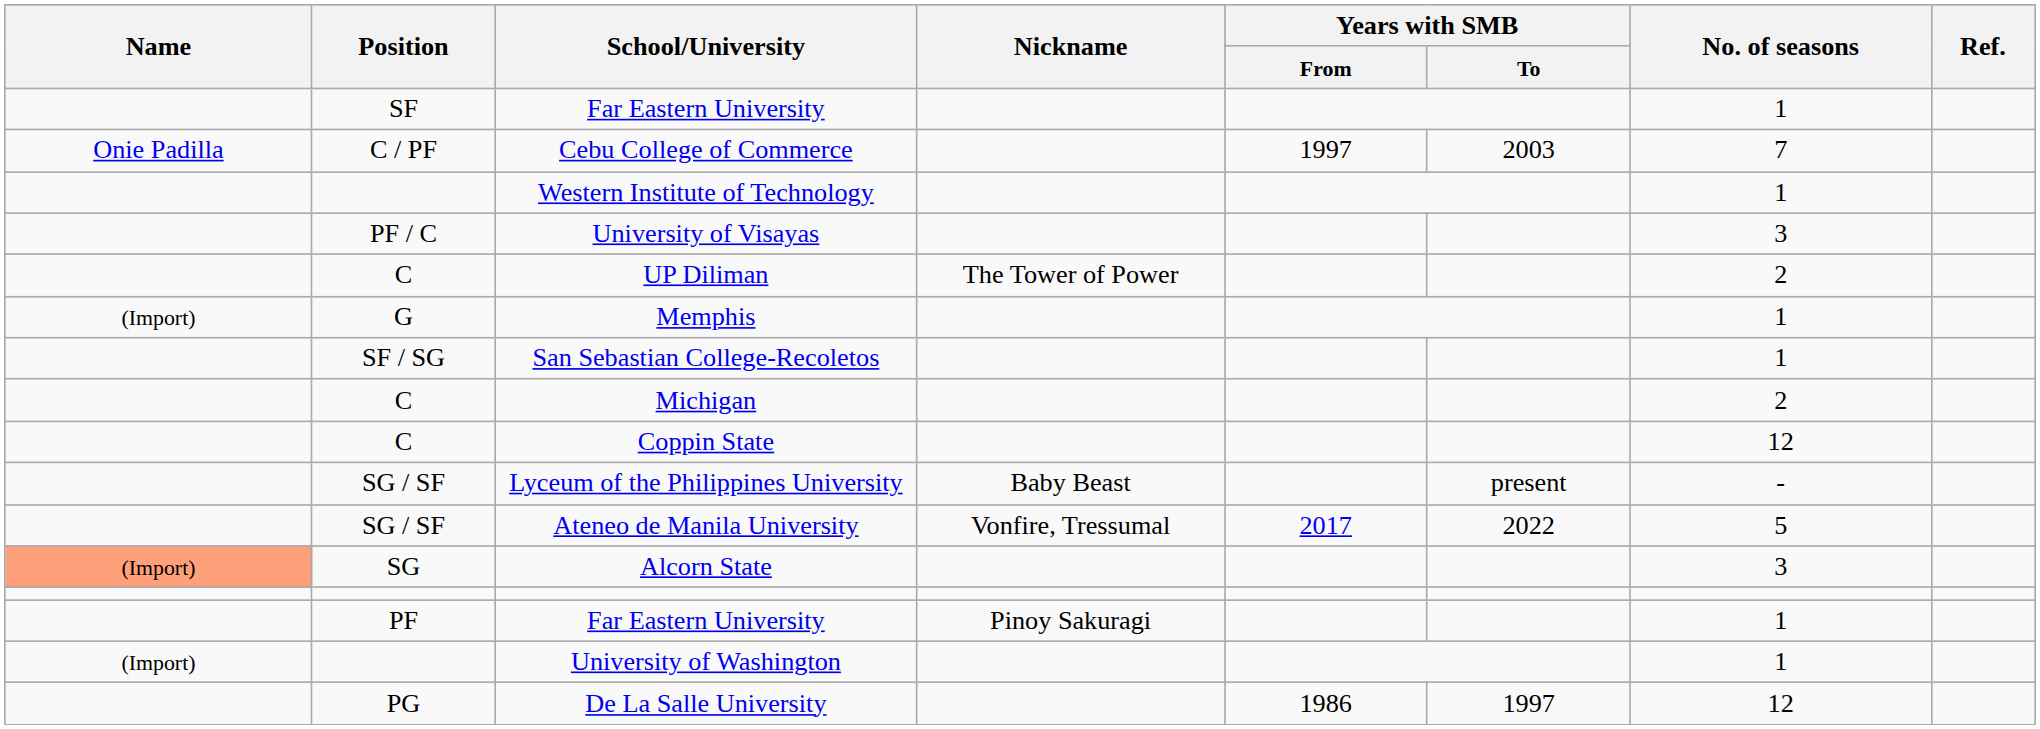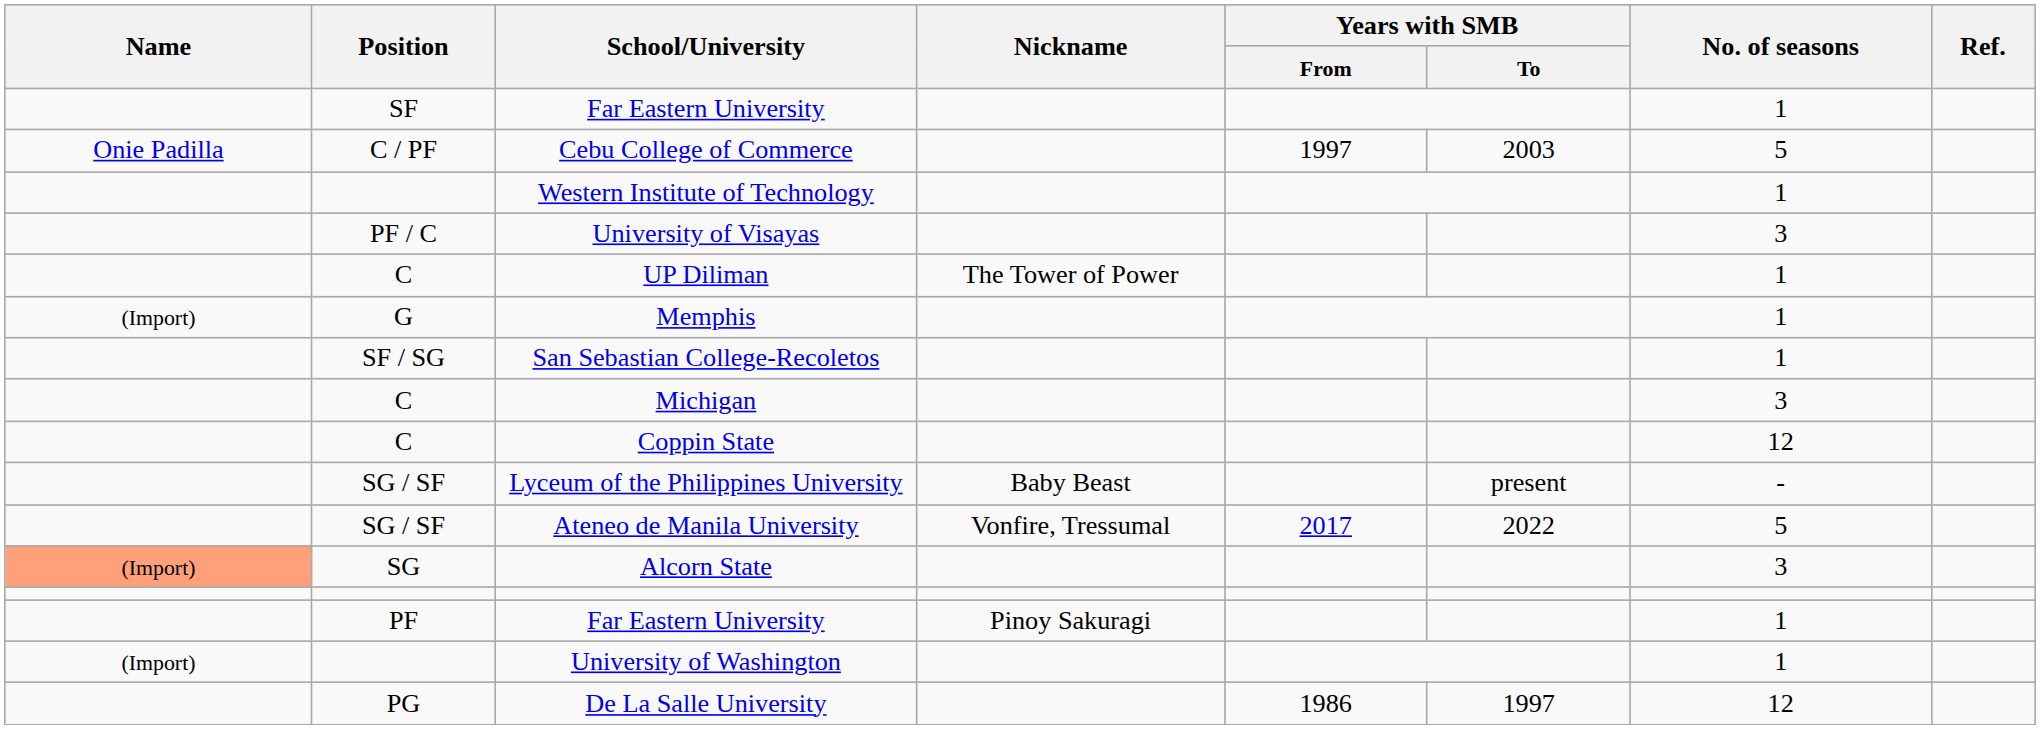Cebu College of Commerce | No. of seasons: 7 -> 5
UP Diliman | No. of seasons: 2 -> 1
Michigan | No. of seasons: 2 -> 3
